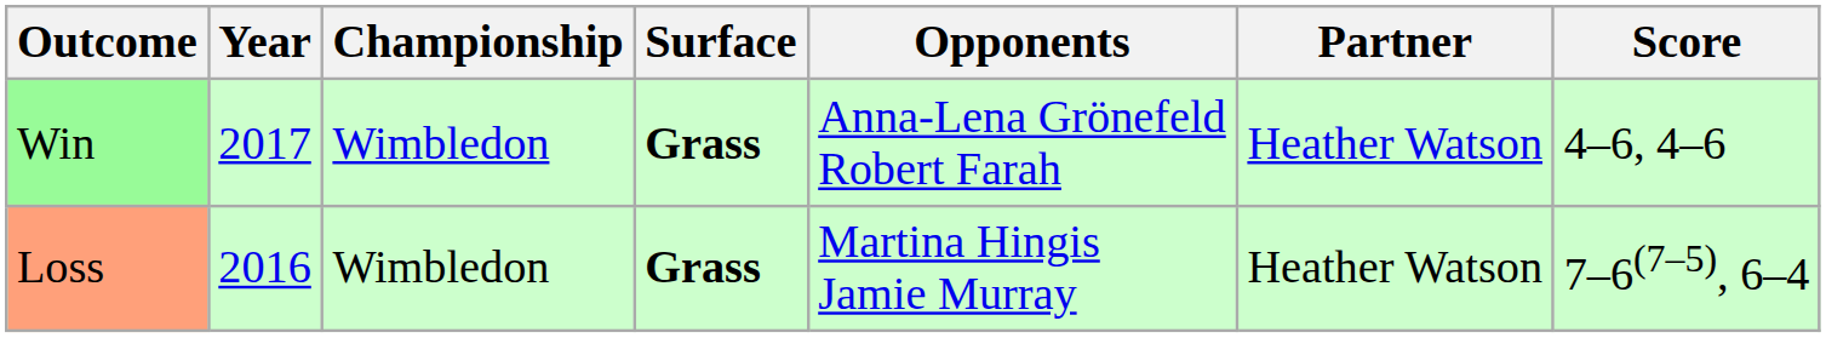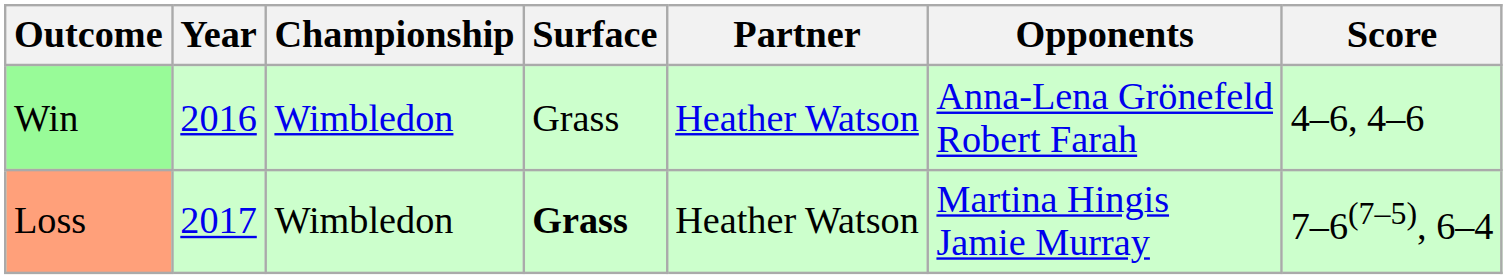columns swapped: Partner <-> Opponents
Win | Year: 2017 -> 2016
Win | Surface: bold -> normal
Loss | Year: 2016 -> 2017
